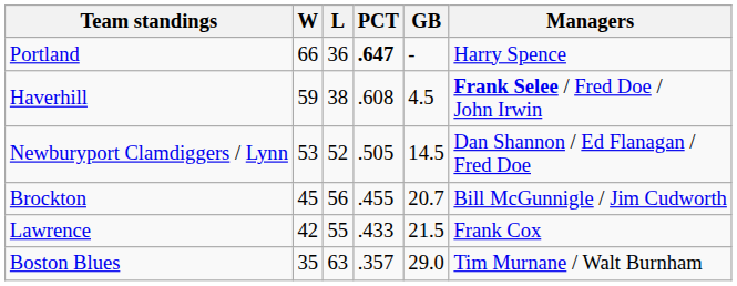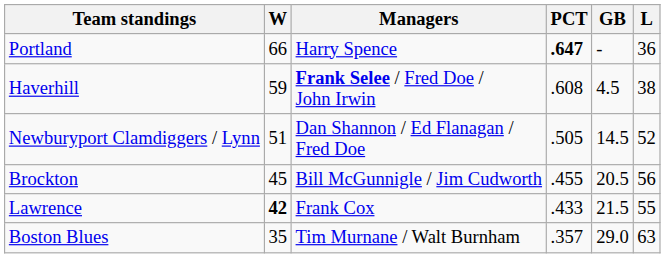columns swapped: L <-> Managers
Newburyport Clamdiggers / Lynn | W: 53 -> 51
Brockton | GB: 20.7 -> 20.5
Lawrence | W: normal -> bold
